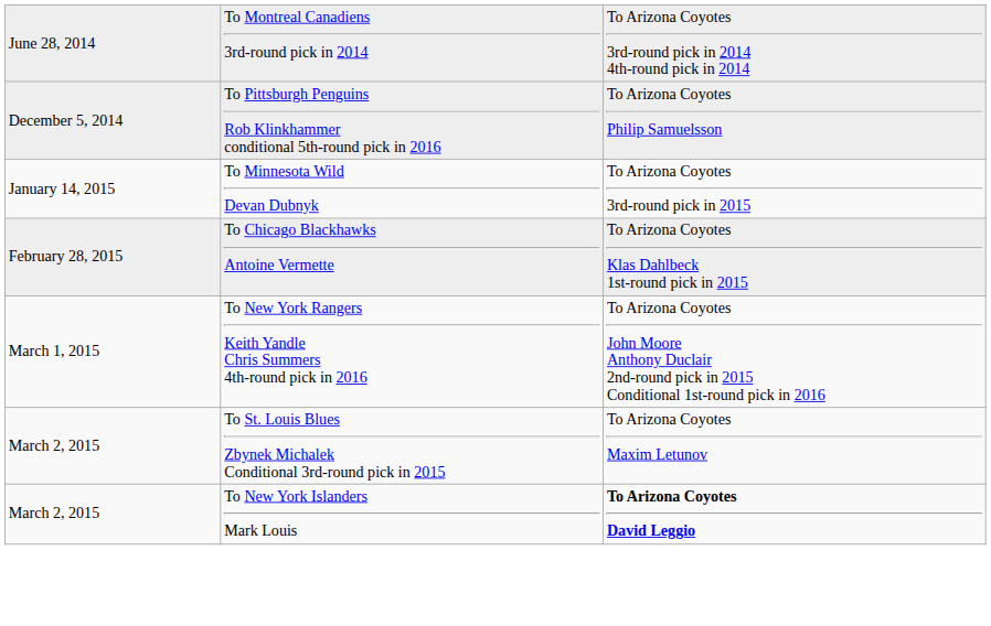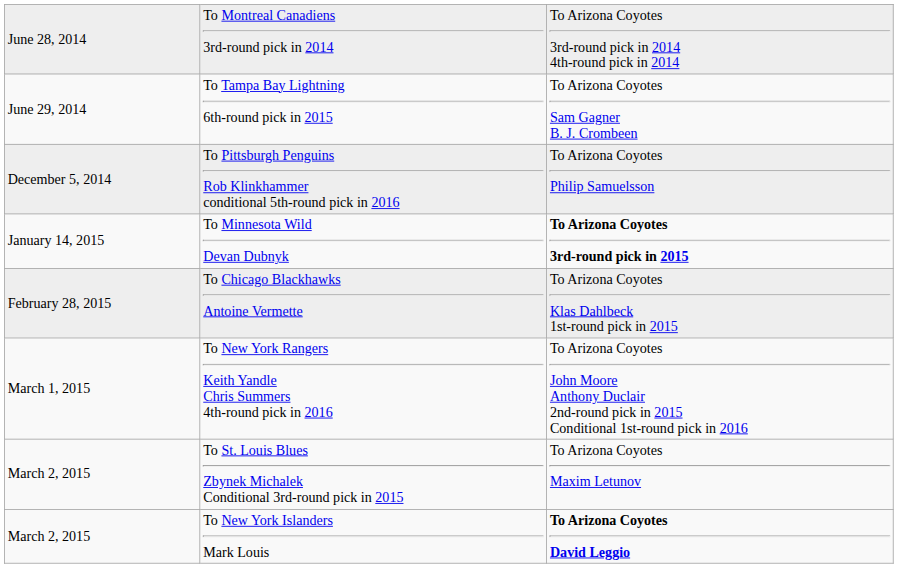+ row: June 29, 2014 | To Tampa Bay Lightning 6th-round pick in 2015 | To Arizona Coyotes Sam Gagner B. J. Crombeen
To Minnesota Wild Devan Dubnyk | column 3: normal -> bold
